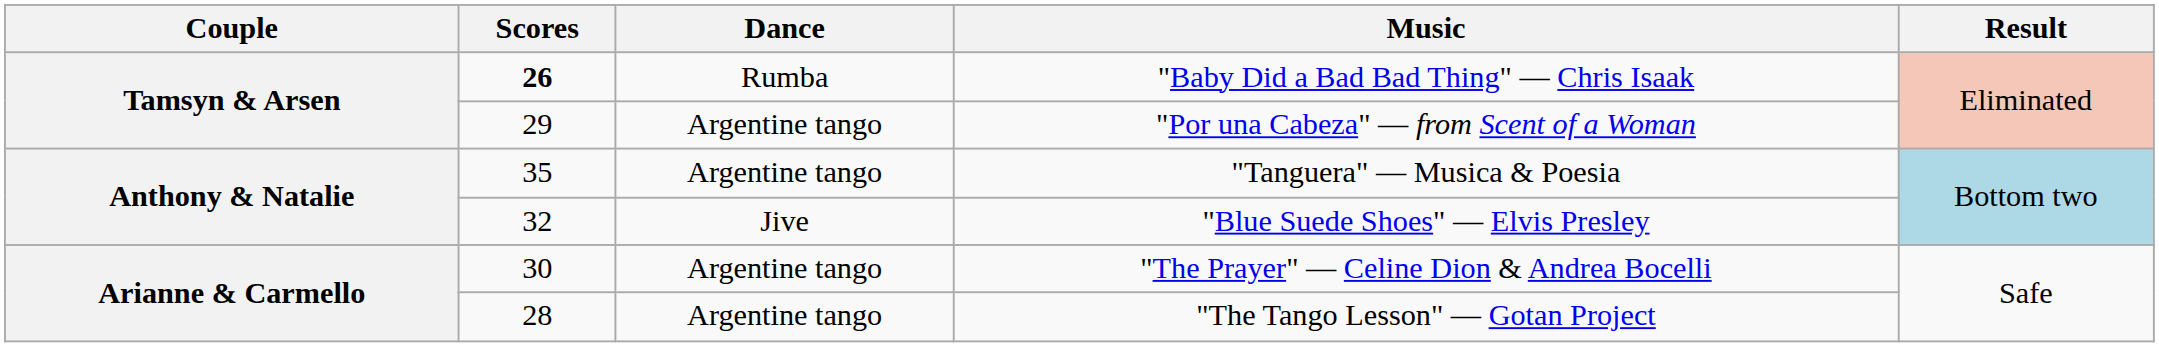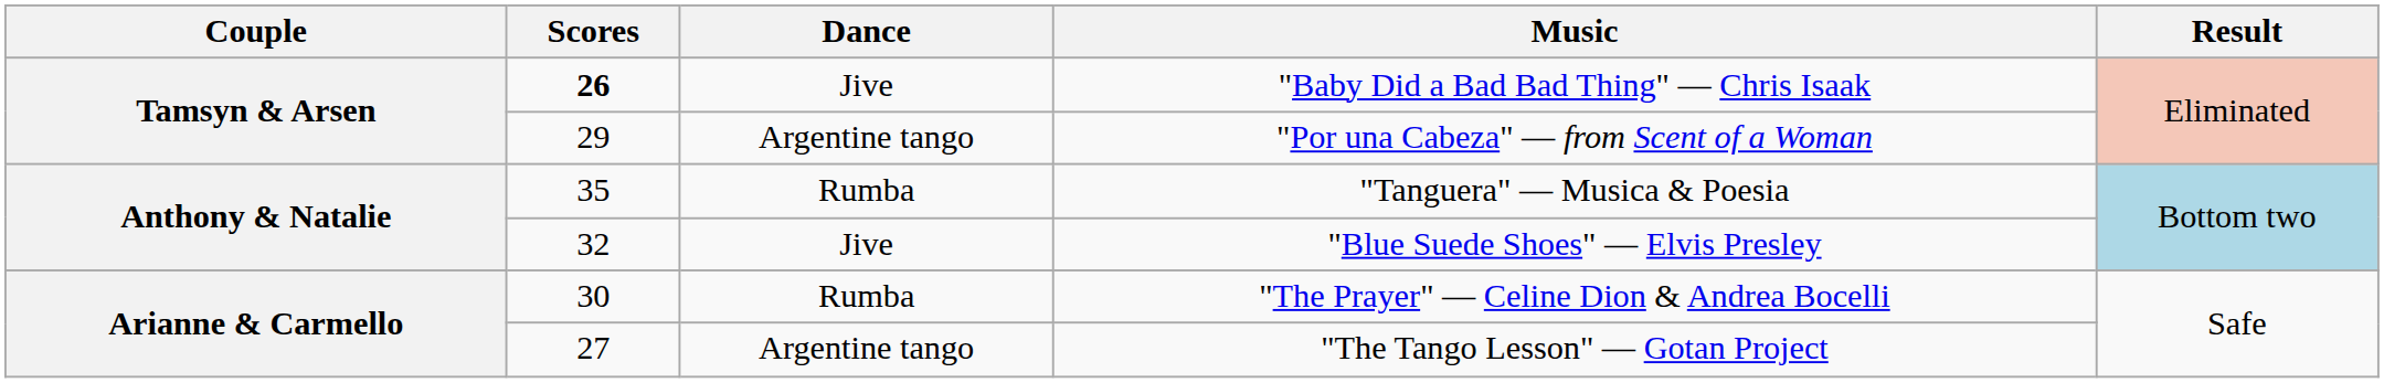"Baby Did a Bad Bad Thing" — Chris Isaak | Dance: Rumba -> Jive
"Tanguera" — Musica & Poesia | Dance: Argentine tango -> Rumba
"The Prayer" — Celine Dion & Andrea Bocelli | Dance: Argentine tango -> Rumba
"The Tango Lesson" — Gotan Project | Scores: 28 -> 27
